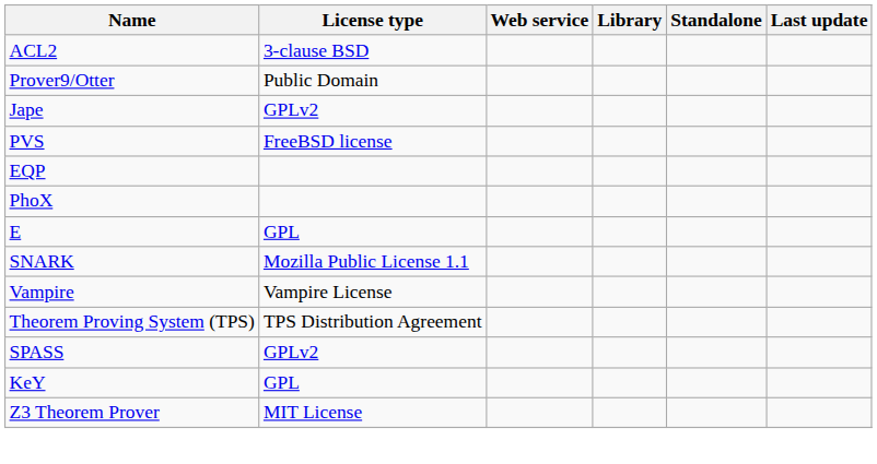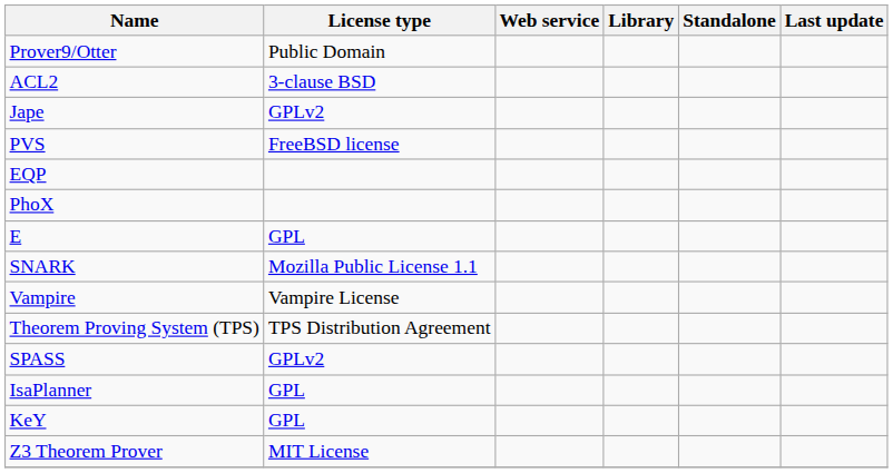rows swapped: ACL2 <-> Prover9/Otter
+ row: IsaPlanner | GPL
